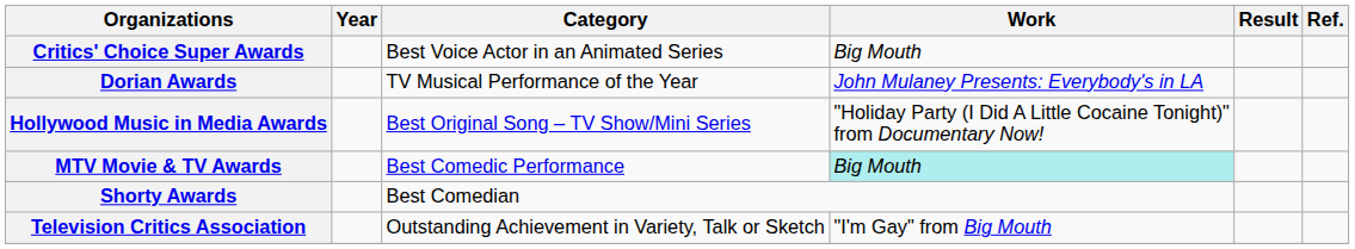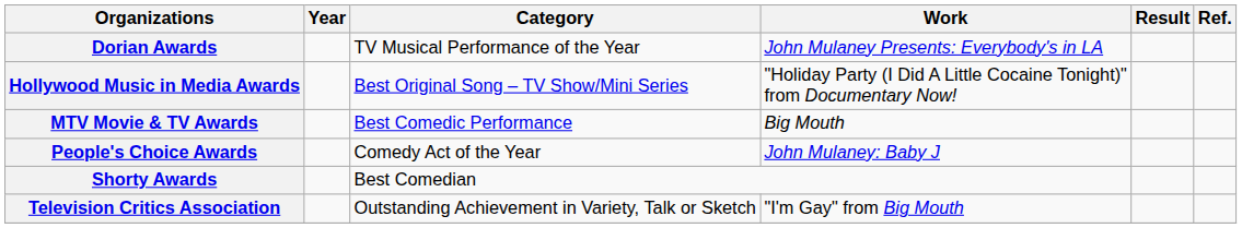- row: Critics' Choice Super Awards | Best Voice Actor in an Animated Series | Big Mouth
MTV Movie & TV Awards | Work: paleturquoise background -> no background
+ row: People's Choice Awards | Comedy Act of the Year | John Mulaney: Baby J
